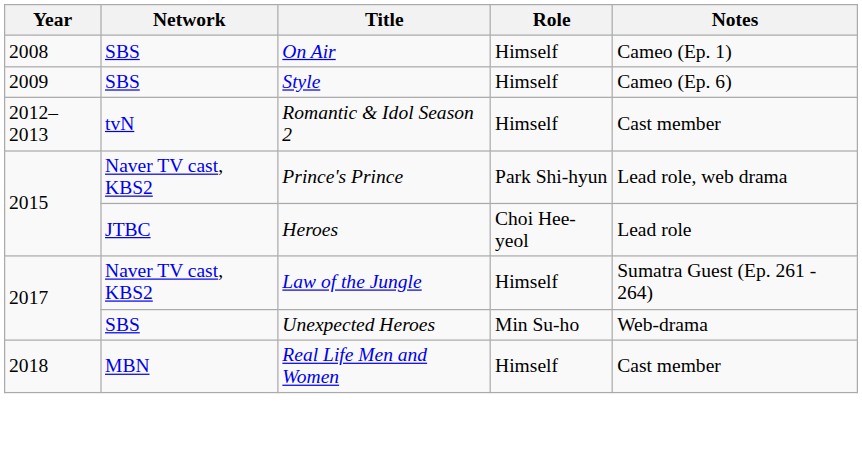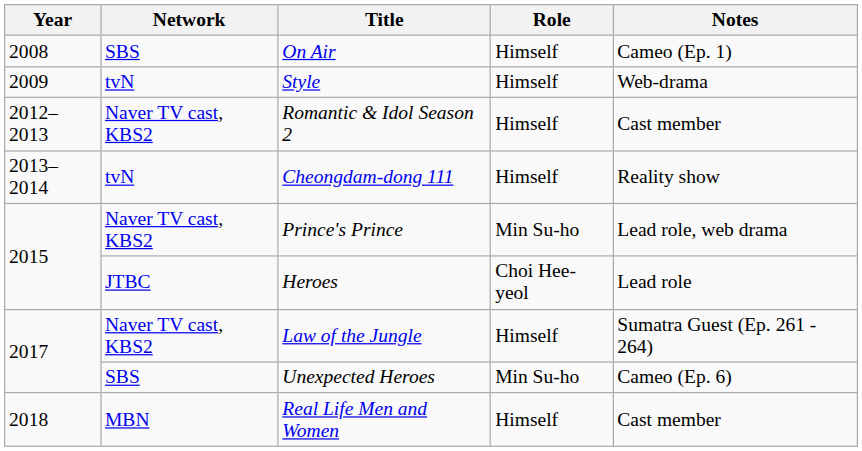Style | Network: SBS -> tvN
Style | Notes: Cameo (Ep. 6) -> Web-drama
Romantic & Idol Season 2 | Network: tvN -> Naver TV cast, KBS2
+ row: 2013–2014 | tvN | Cheongdam-dong 111 | Himself | Reality show
Prince's Prince | Role: Park Shi-hyun -> Min Su-ho
Unexpected Heroes | Notes: Web-drama -> Cameo (Ep. 6)
